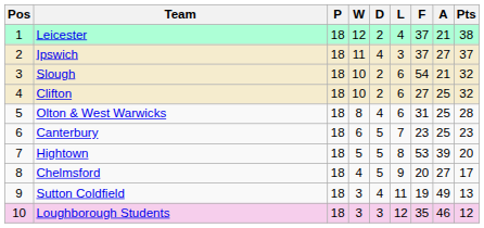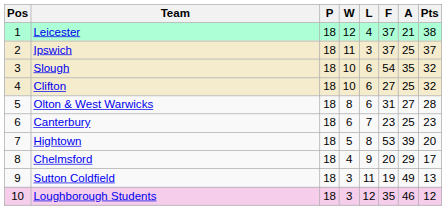- column: D | 2 | 4 | 2 | 2 | 4 | 5 | 5 | 5 | 4 | 3
Ipswich | A: 27 -> 25
Slough | A: 21 -> 35
Olton & West Warwicks | A: 25 -> 27
Chelmsford | A: 27 -> 29
